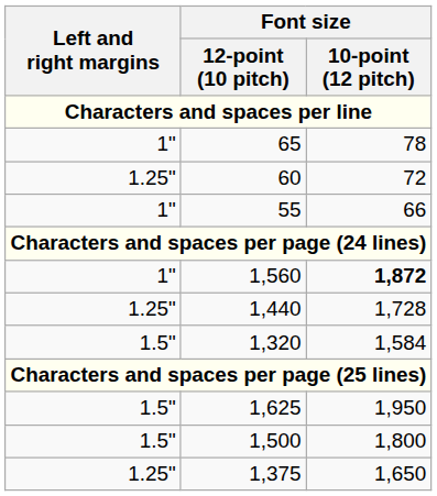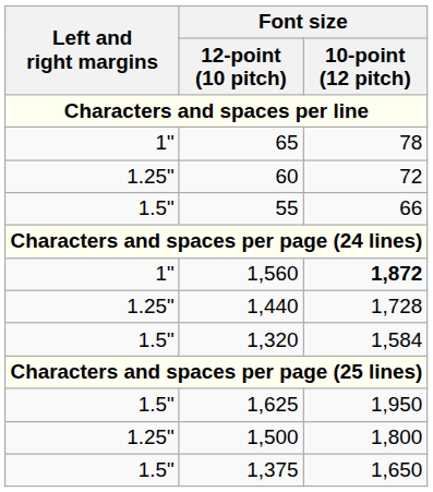55 | Left and right margins: 1" -> 1.5"
1,500 | Left and right margins: 1.5" -> 1.25"
1,375 | Left and right margins: 1.25" -> 1.5"
